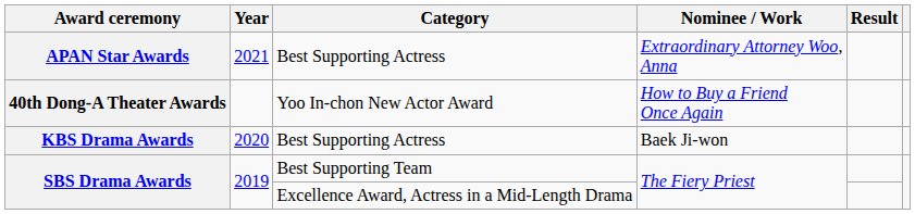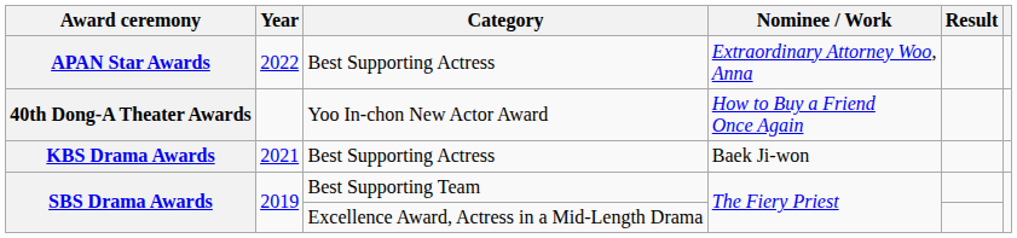APAN Star Awards | Year: 2021 -> 2022
KBS Drama Awards | Year: 2020 -> 2021
